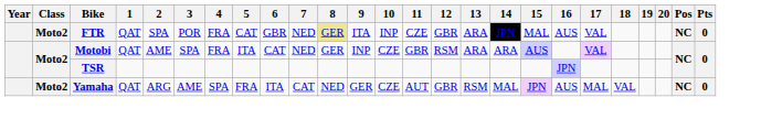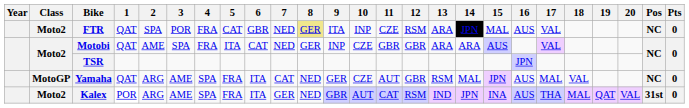FTR | 12: GBR -> RSM
Motobi | 12: RSM -> GBR
Yamaha | Class: Moto2 -> MotoGP
+ row: Moto2 | Kalex | POR | ARG | AME | SPA | FRA | ITA | GER | NED | GBR | AUT | CAT | RSM | IND | JPN | INA | AUS | THA | MAL | QAT | VAL | 31st | 0
